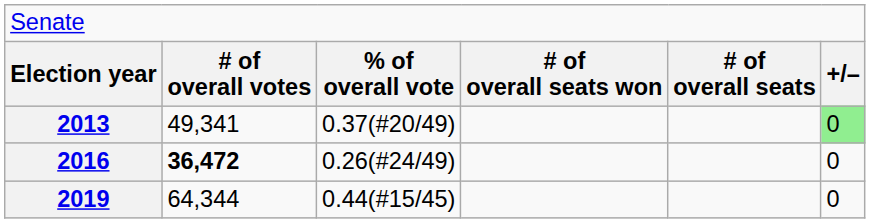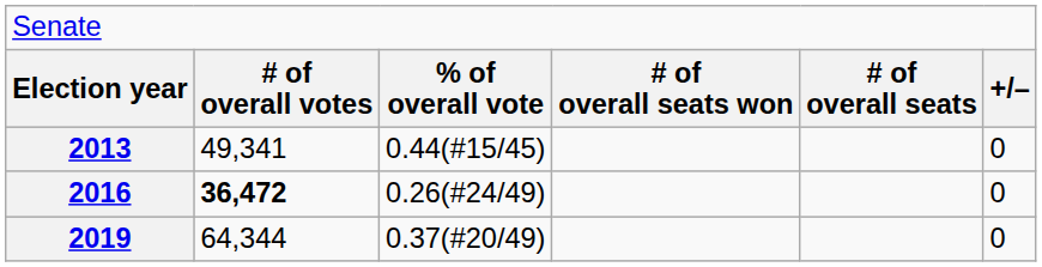2013 | column 3: 0.37(#20/49) -> 0.44(#15/45)
2013 | column 6: lightgreen background -> no background
2019 | column 3: 0.44(#15/45) -> 0.37(#20/49)
